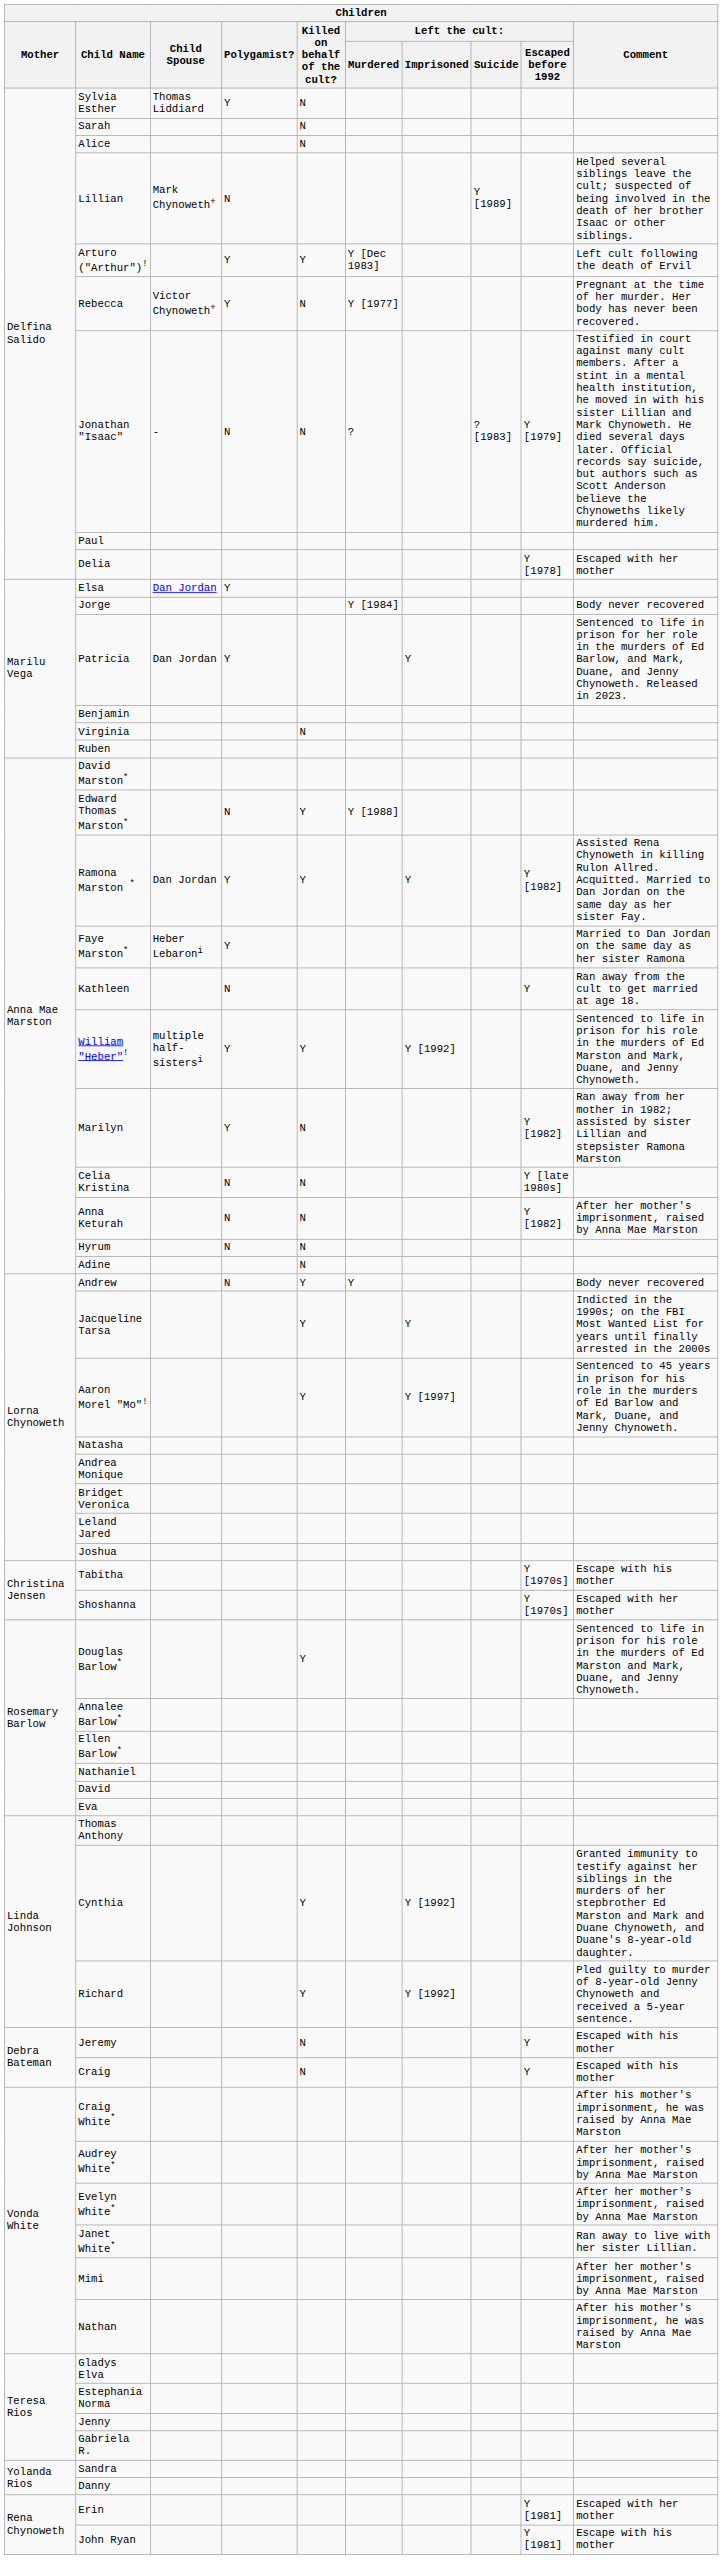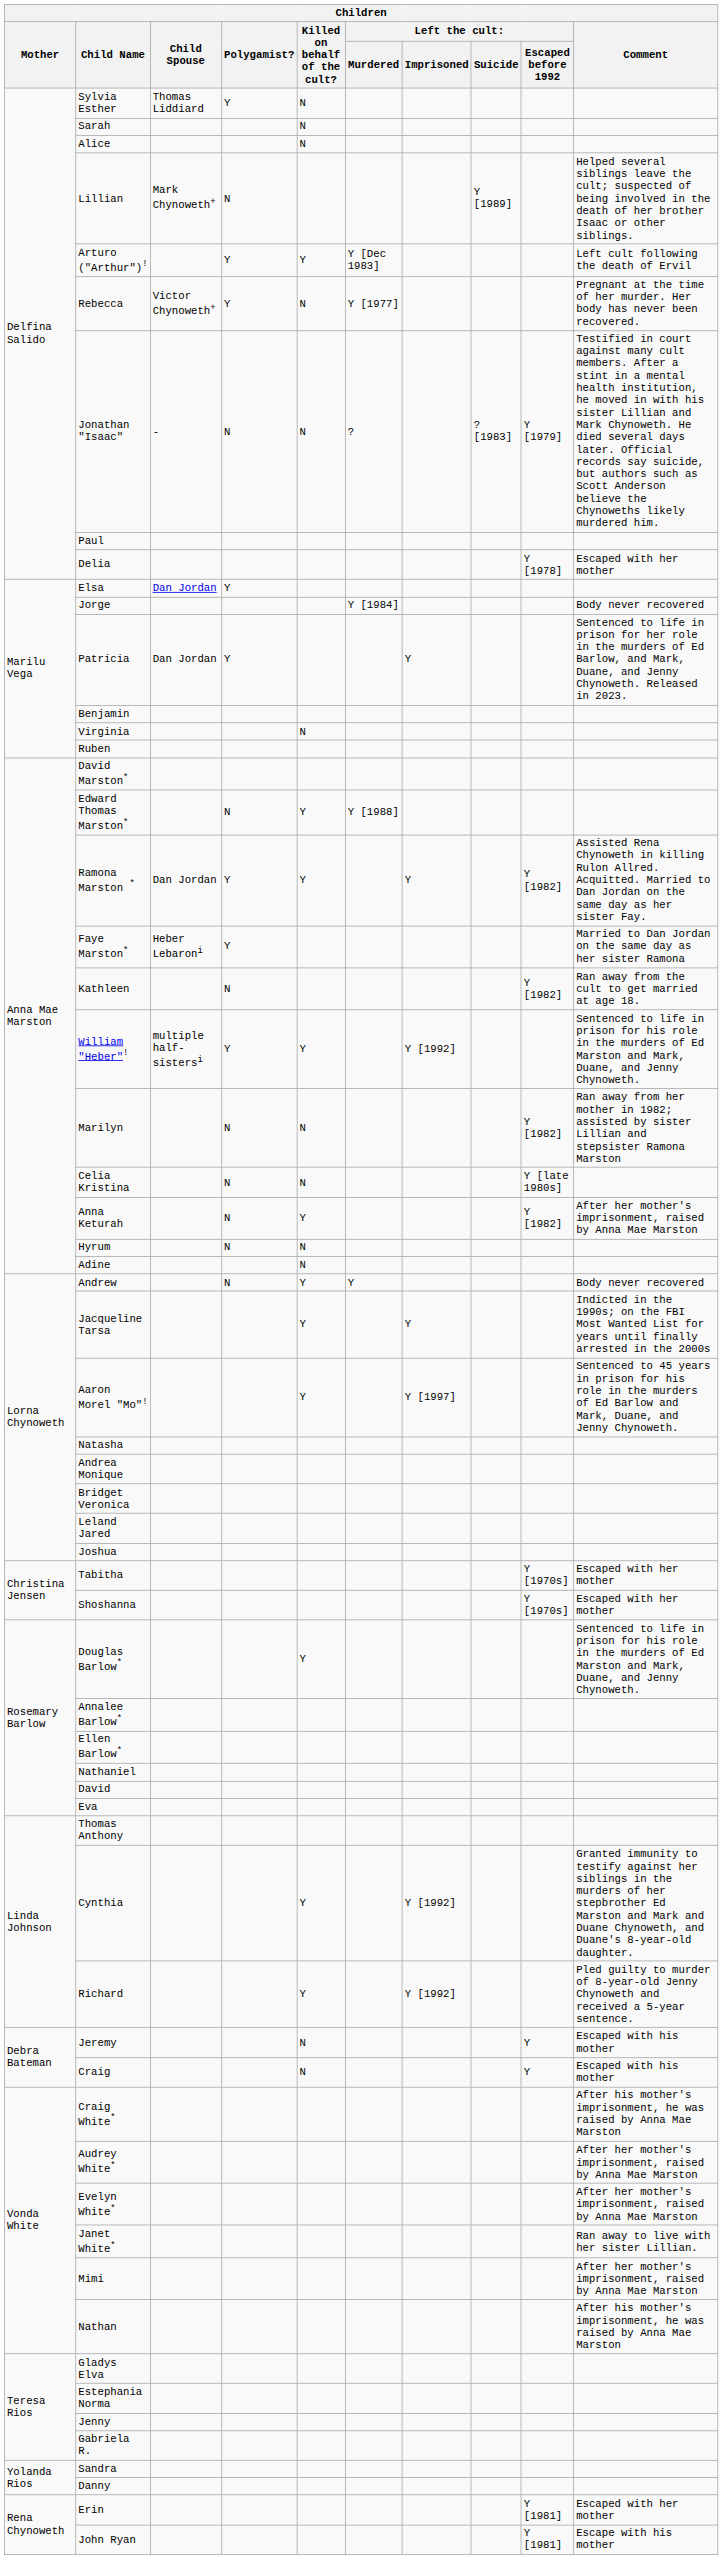Kathleen | column 9: Y -> Y [1982]
Marilyn | Polygamist?: Y -> N
Anna Keturah | Killed on behalf of the cult?: N -> Y
Tabitha | Comment: Escape with his mother -> Escaped with her mother
